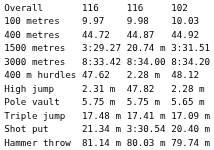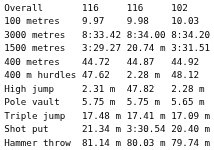rows swapped: 400 metres <-> 3000 metres
